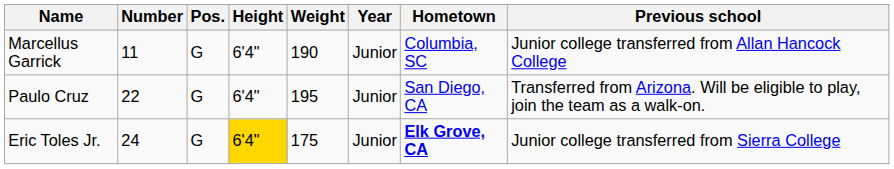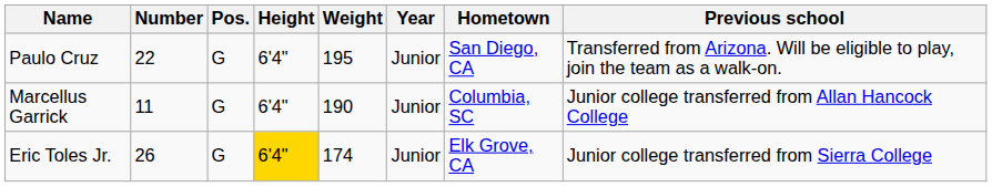rows swapped: Marcellus Garrick <-> Paulo Cruz
Eric Toles Jr. | Number: 24 -> 26
Eric Toles Jr. | Weight: 175 -> 174
Eric Toles Jr. | Hometown: bold -> normal
